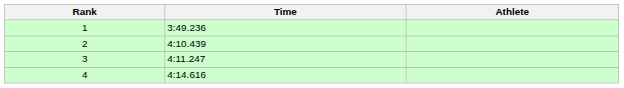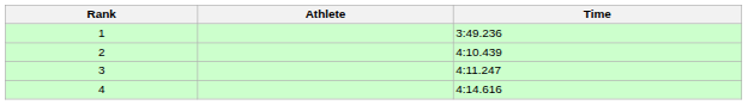columns swapped: Athlete <-> Time
